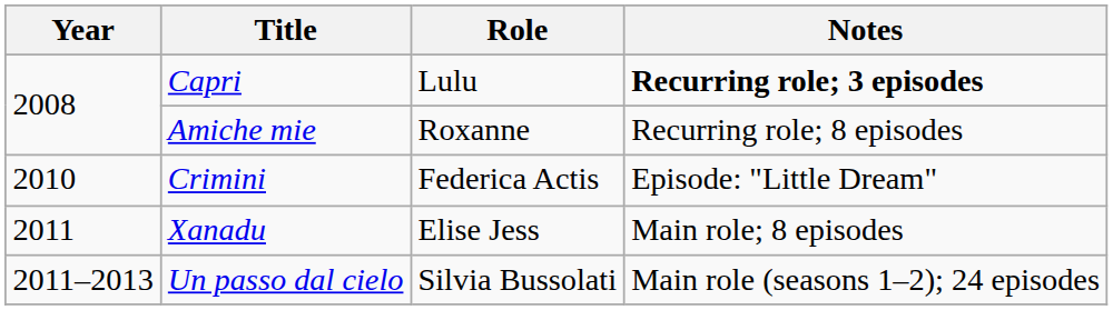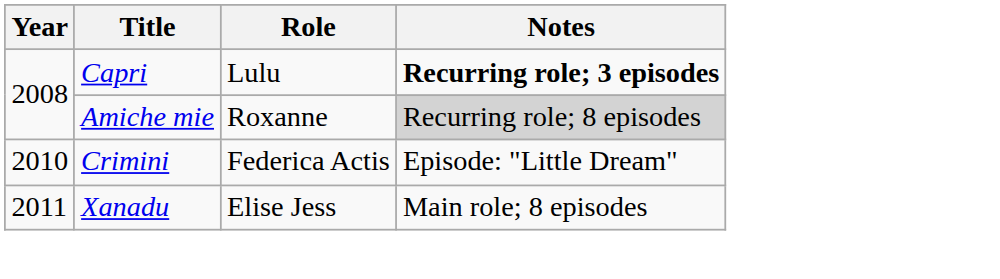Amiche mie | Notes: no background -> lightgrey background
- row: 2011–2013 | Un passo dal cielo | Silvia Bussolati | Main role (seasons 1–2); 24 episodes
